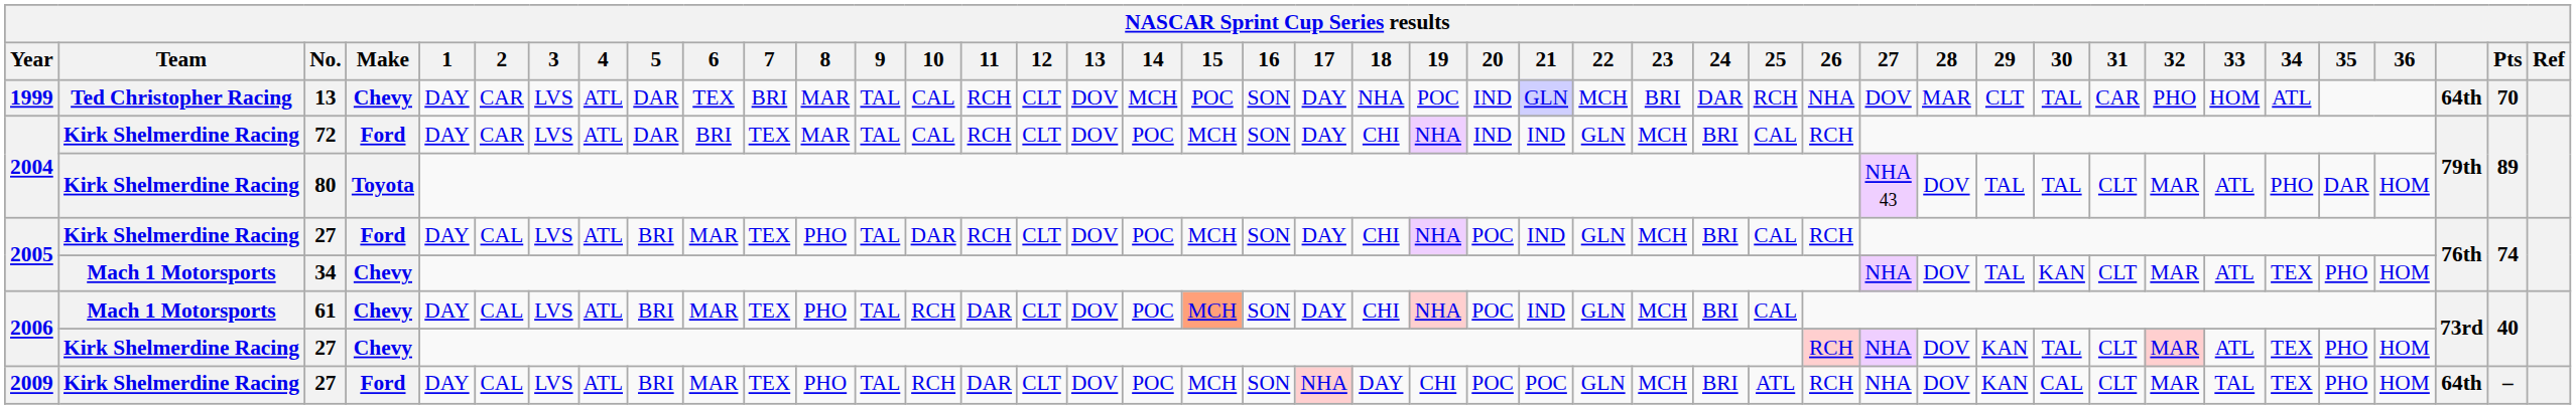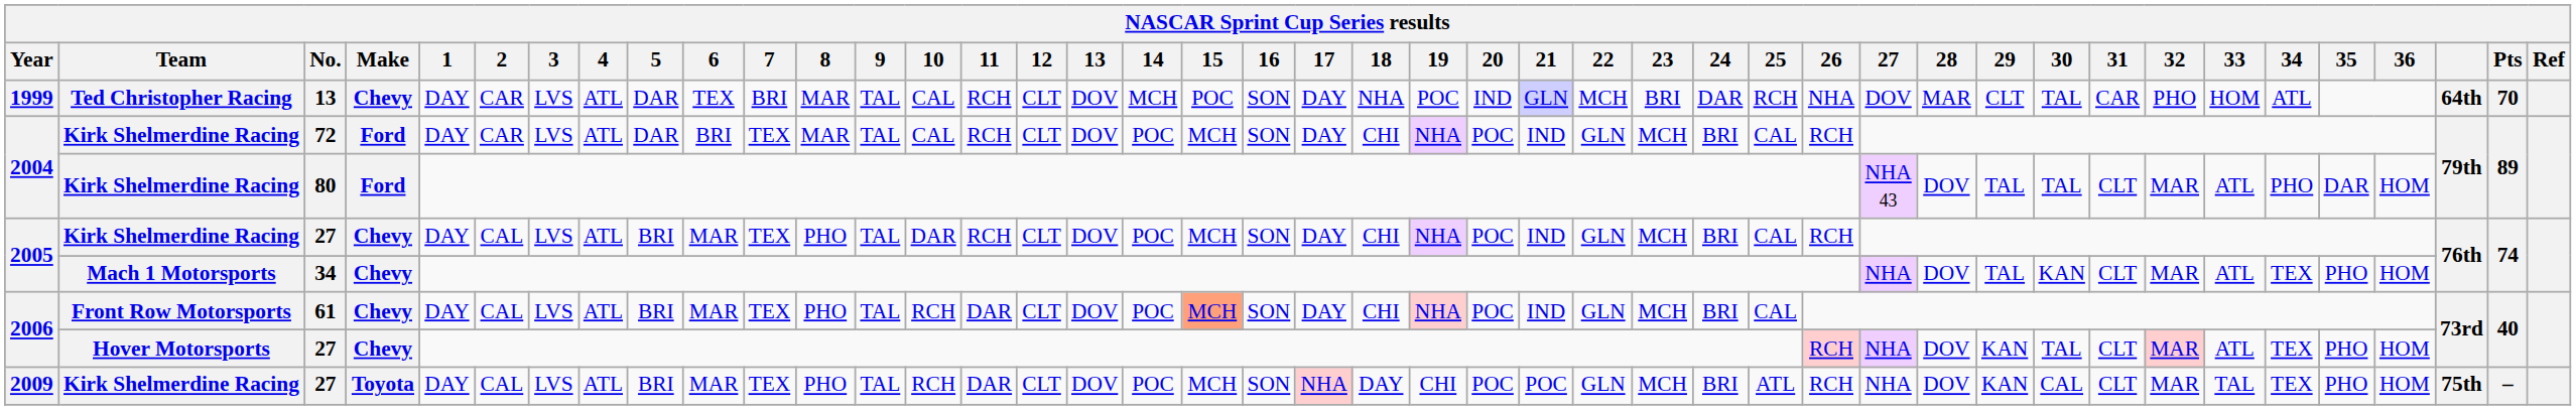72 | 20: IND -> POC
80 | Make: Toyota -> Ford
2005 / 27 | Make: Ford -> Chevy
61 | Team: Mach 1 Motorsports -> Front Row Motorsports
2006 / 27 | Team: Kirk Shelmerdine Racing -> Hover Motorsports
2009 / 27 | Make: Ford -> Toyota
2009 / 27 | column 41: 64th -> 75th
